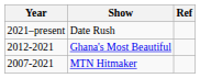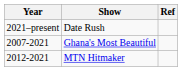Ghana's Most Beautiful | Year: 2012-2021 -> 2007-2021
MTN Hitmaker | Year: 2007-2021 -> 2012-2021
